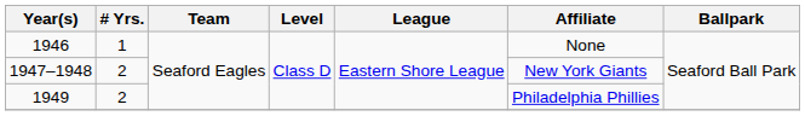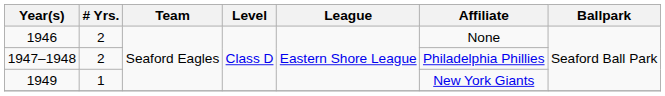1946 | # Yrs.: 1 -> 2
1947–1948 | Affiliate: New York Giants -> Philadelphia Phillies
1949 | # Yrs.: 2 -> 1
1949 | Affiliate: Philadelphia Phillies -> New York Giants
